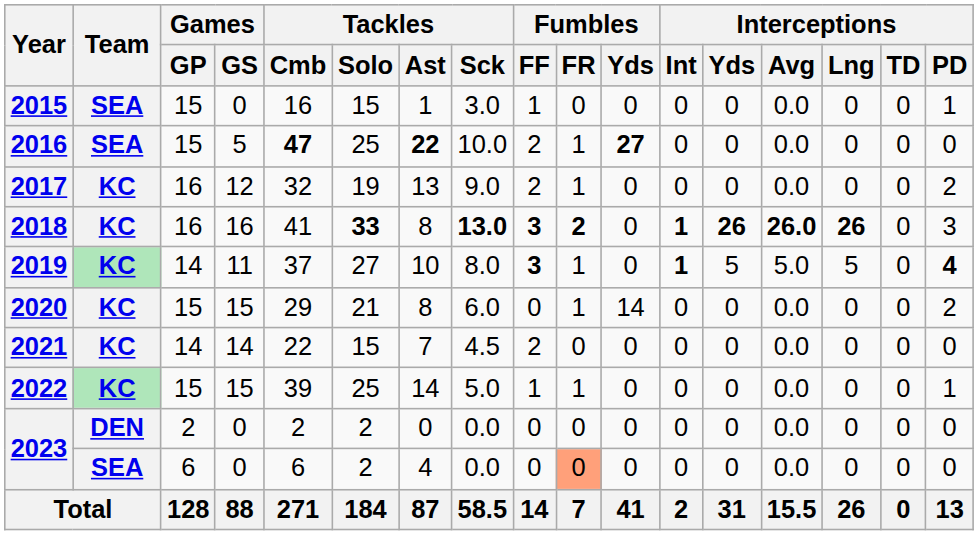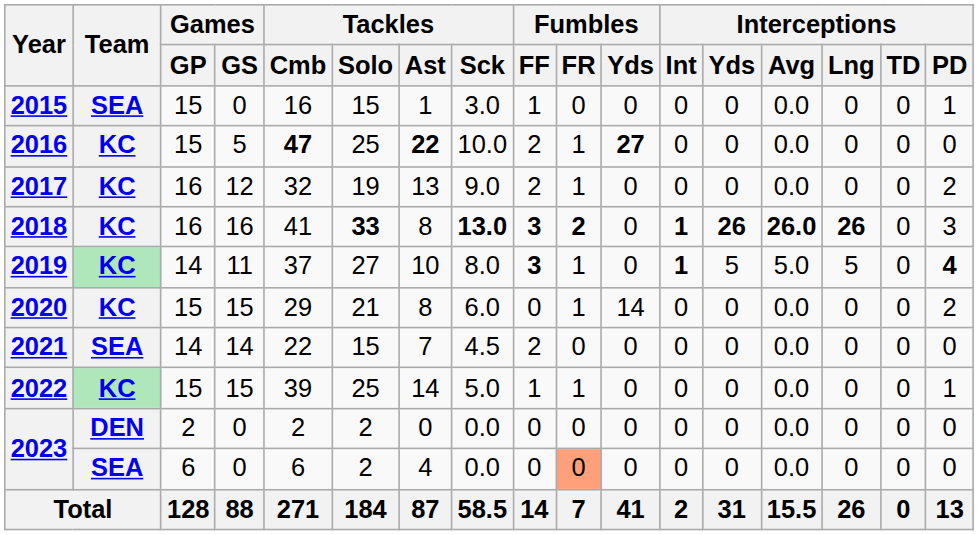2016 | Team: SEA -> KC
2021 | Team: KC -> SEA
